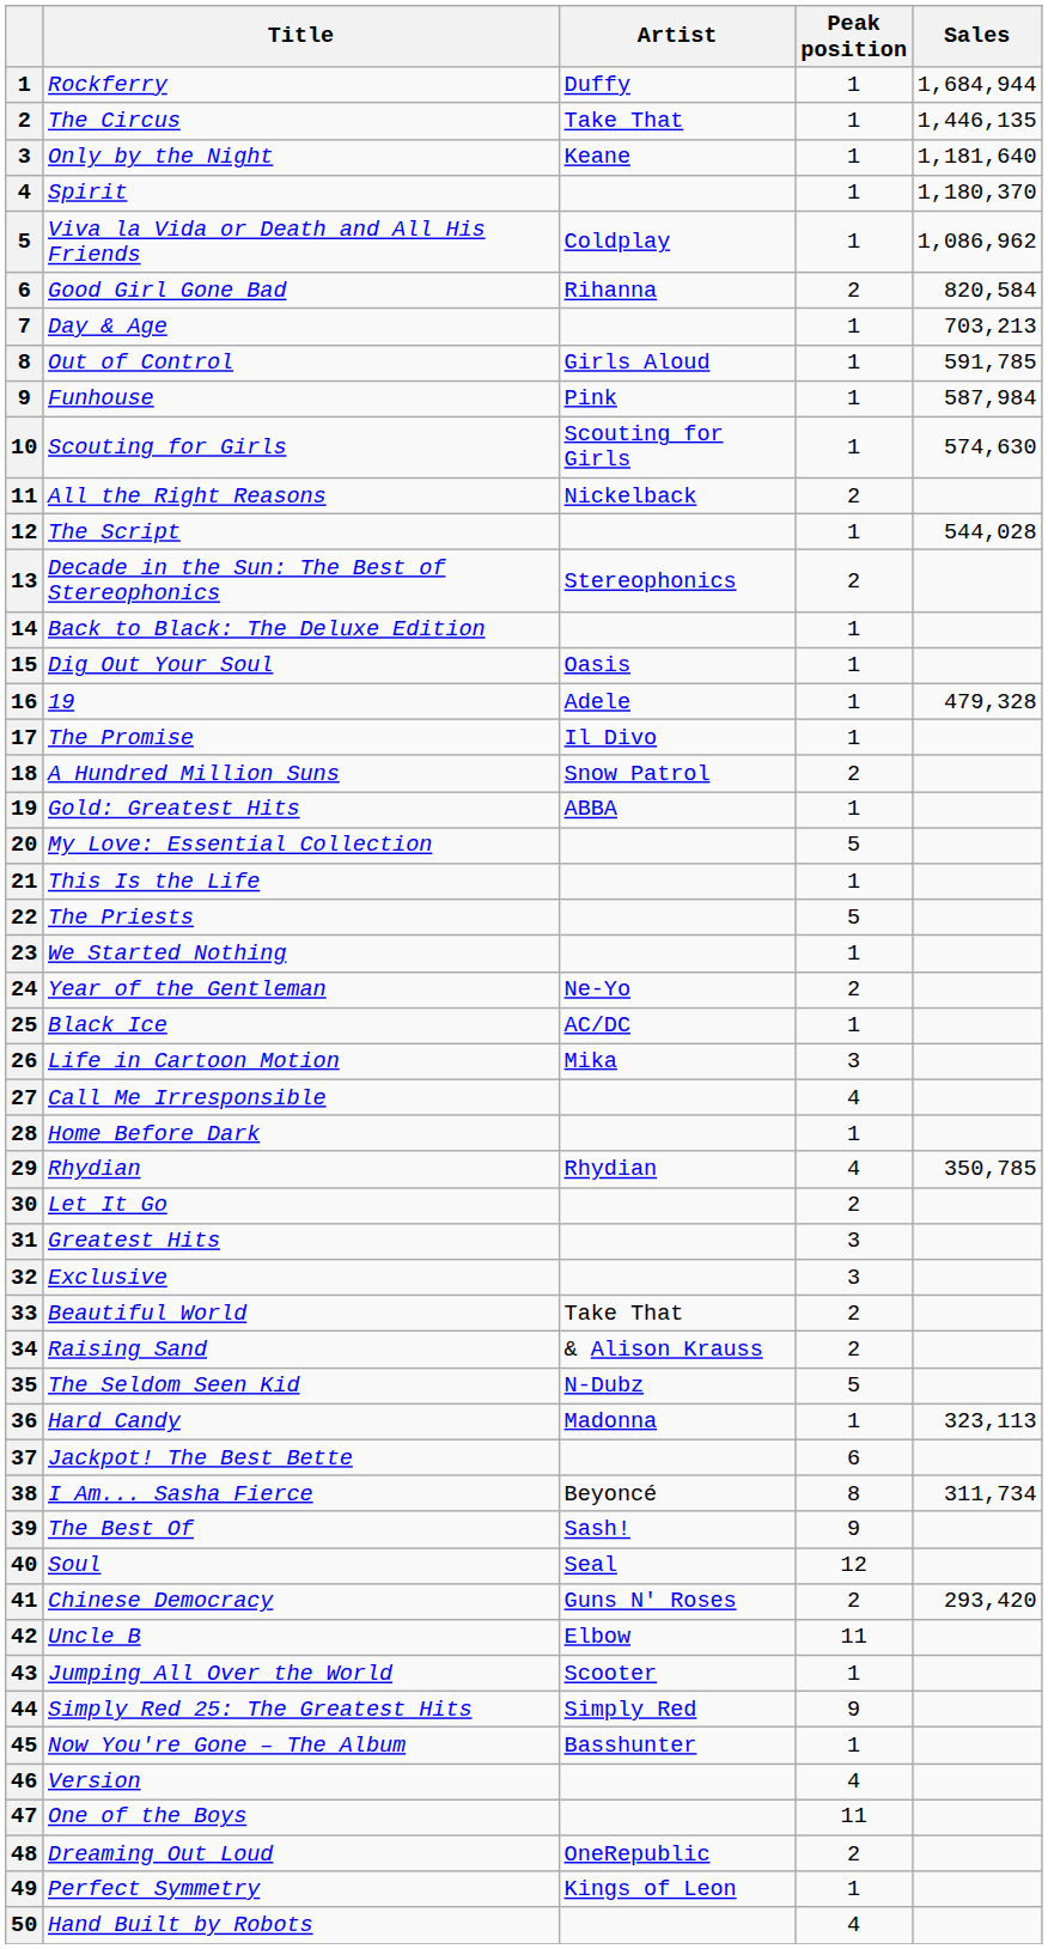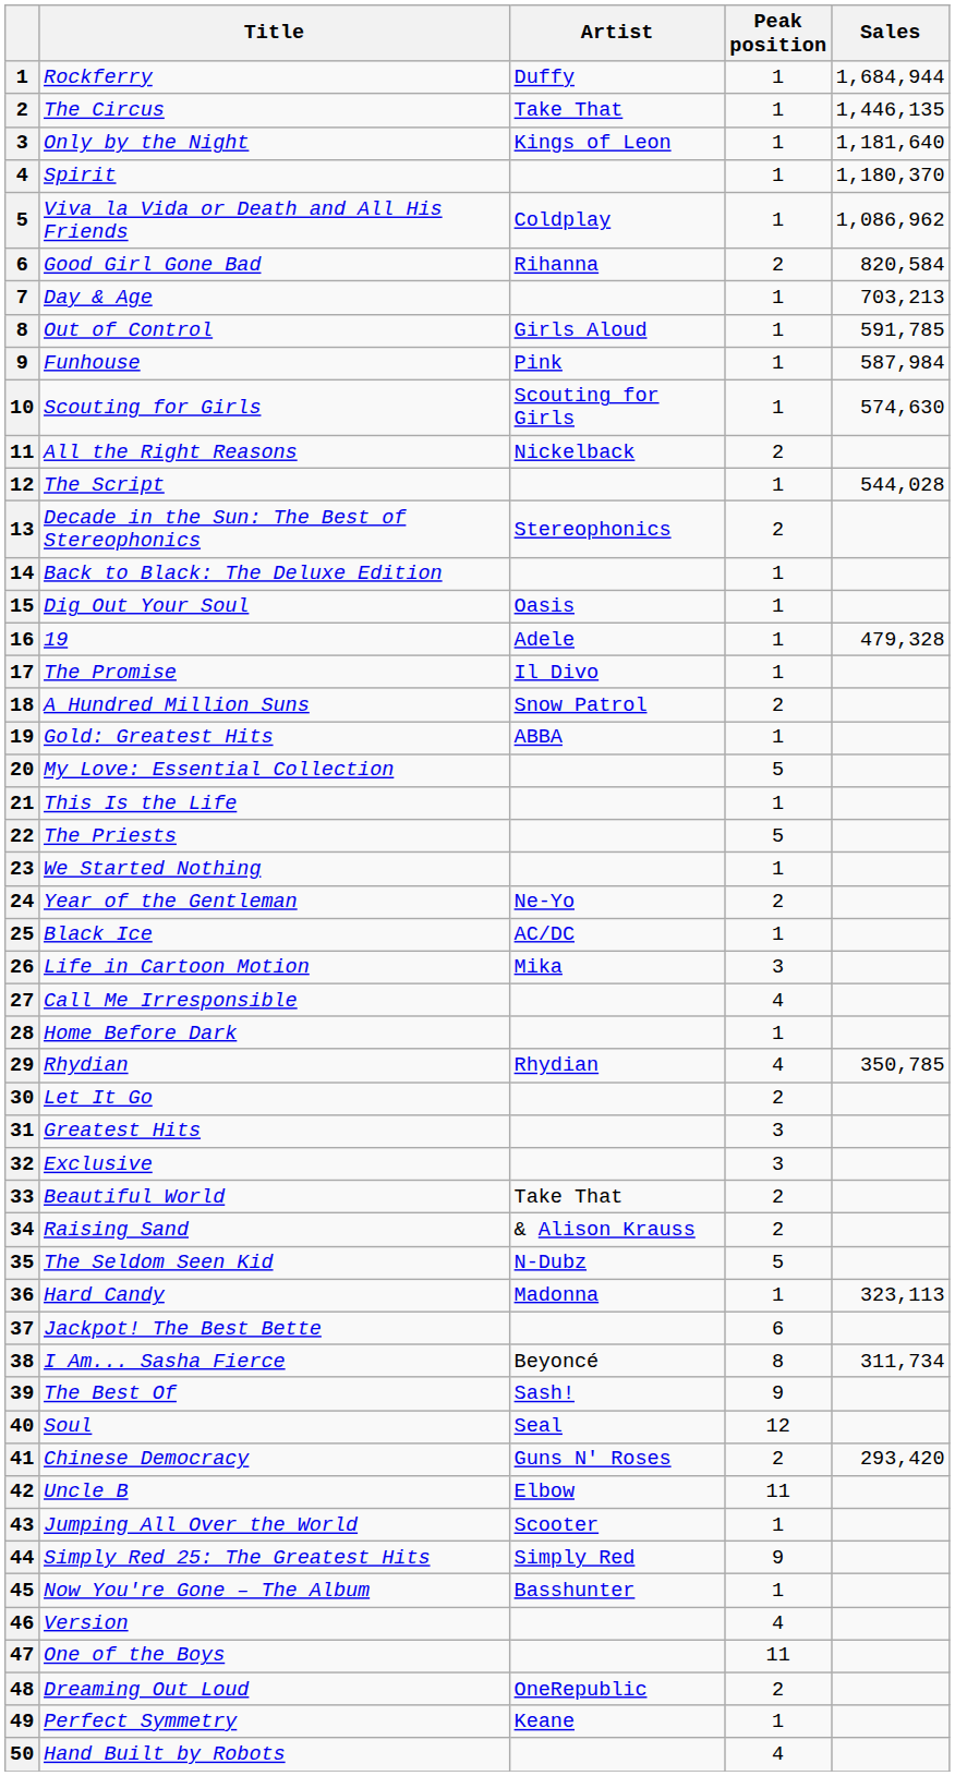Only by the Night | Artist: Keane -> Kings of Leon
Perfect Symmetry | Artist: Kings of Leon -> Keane
